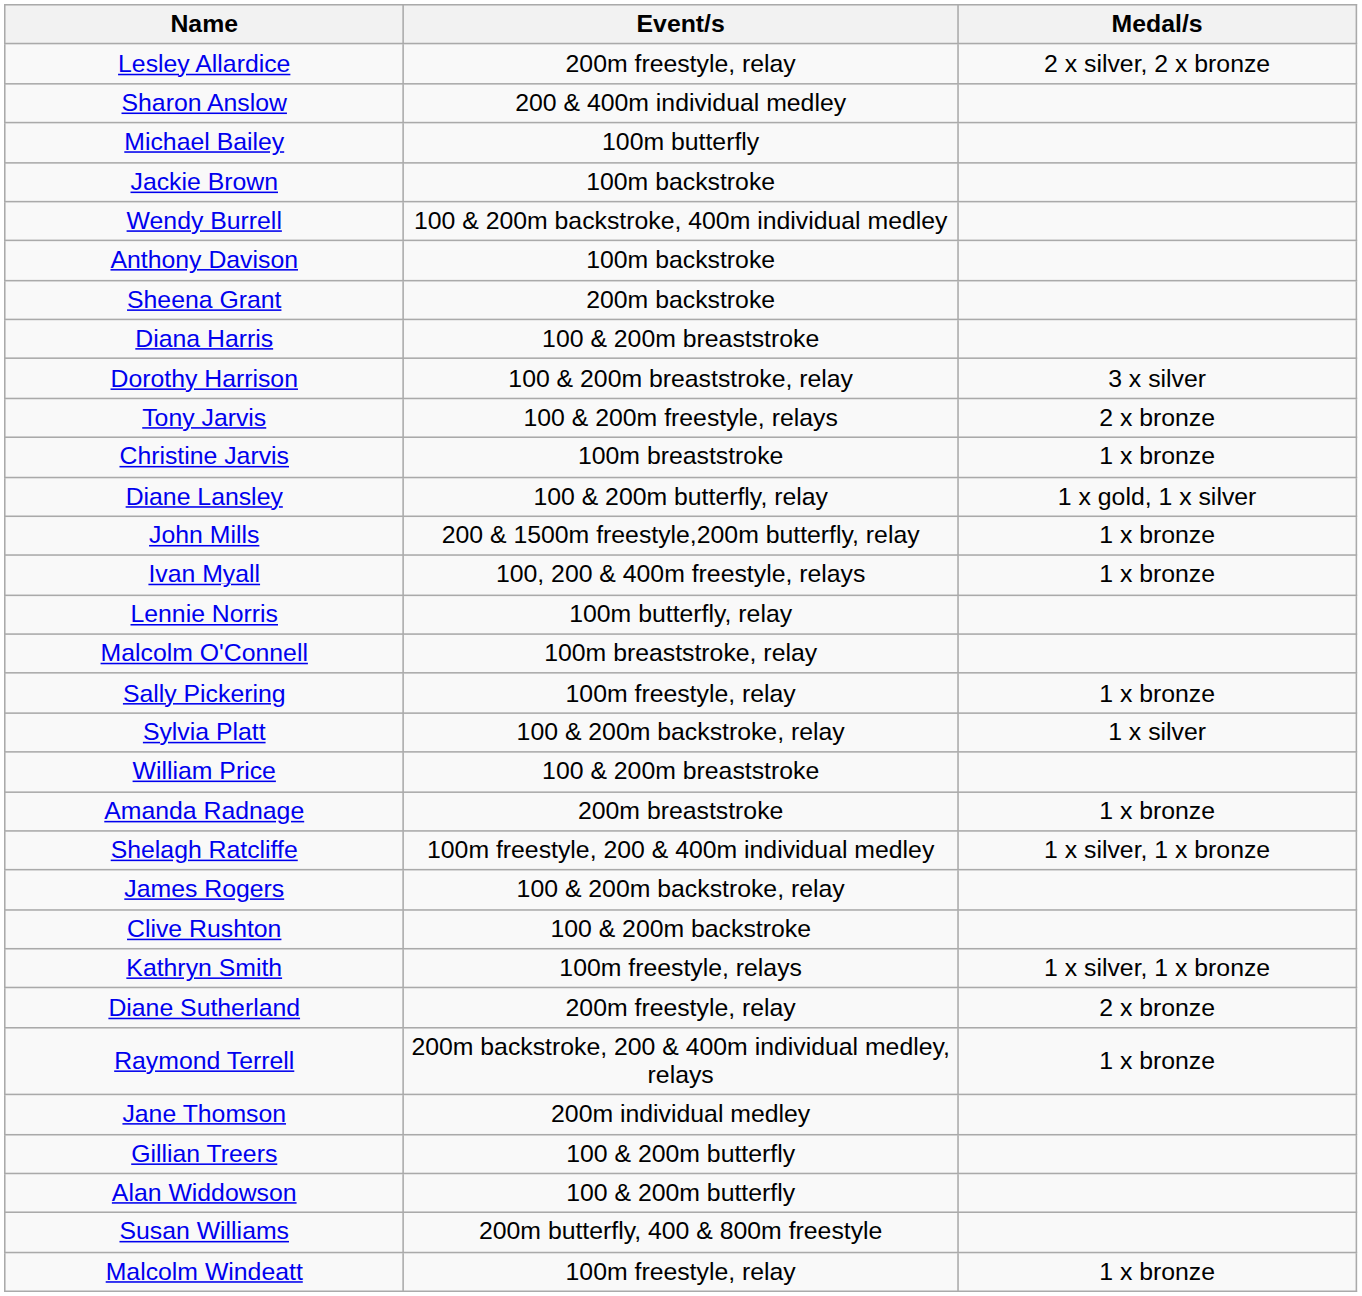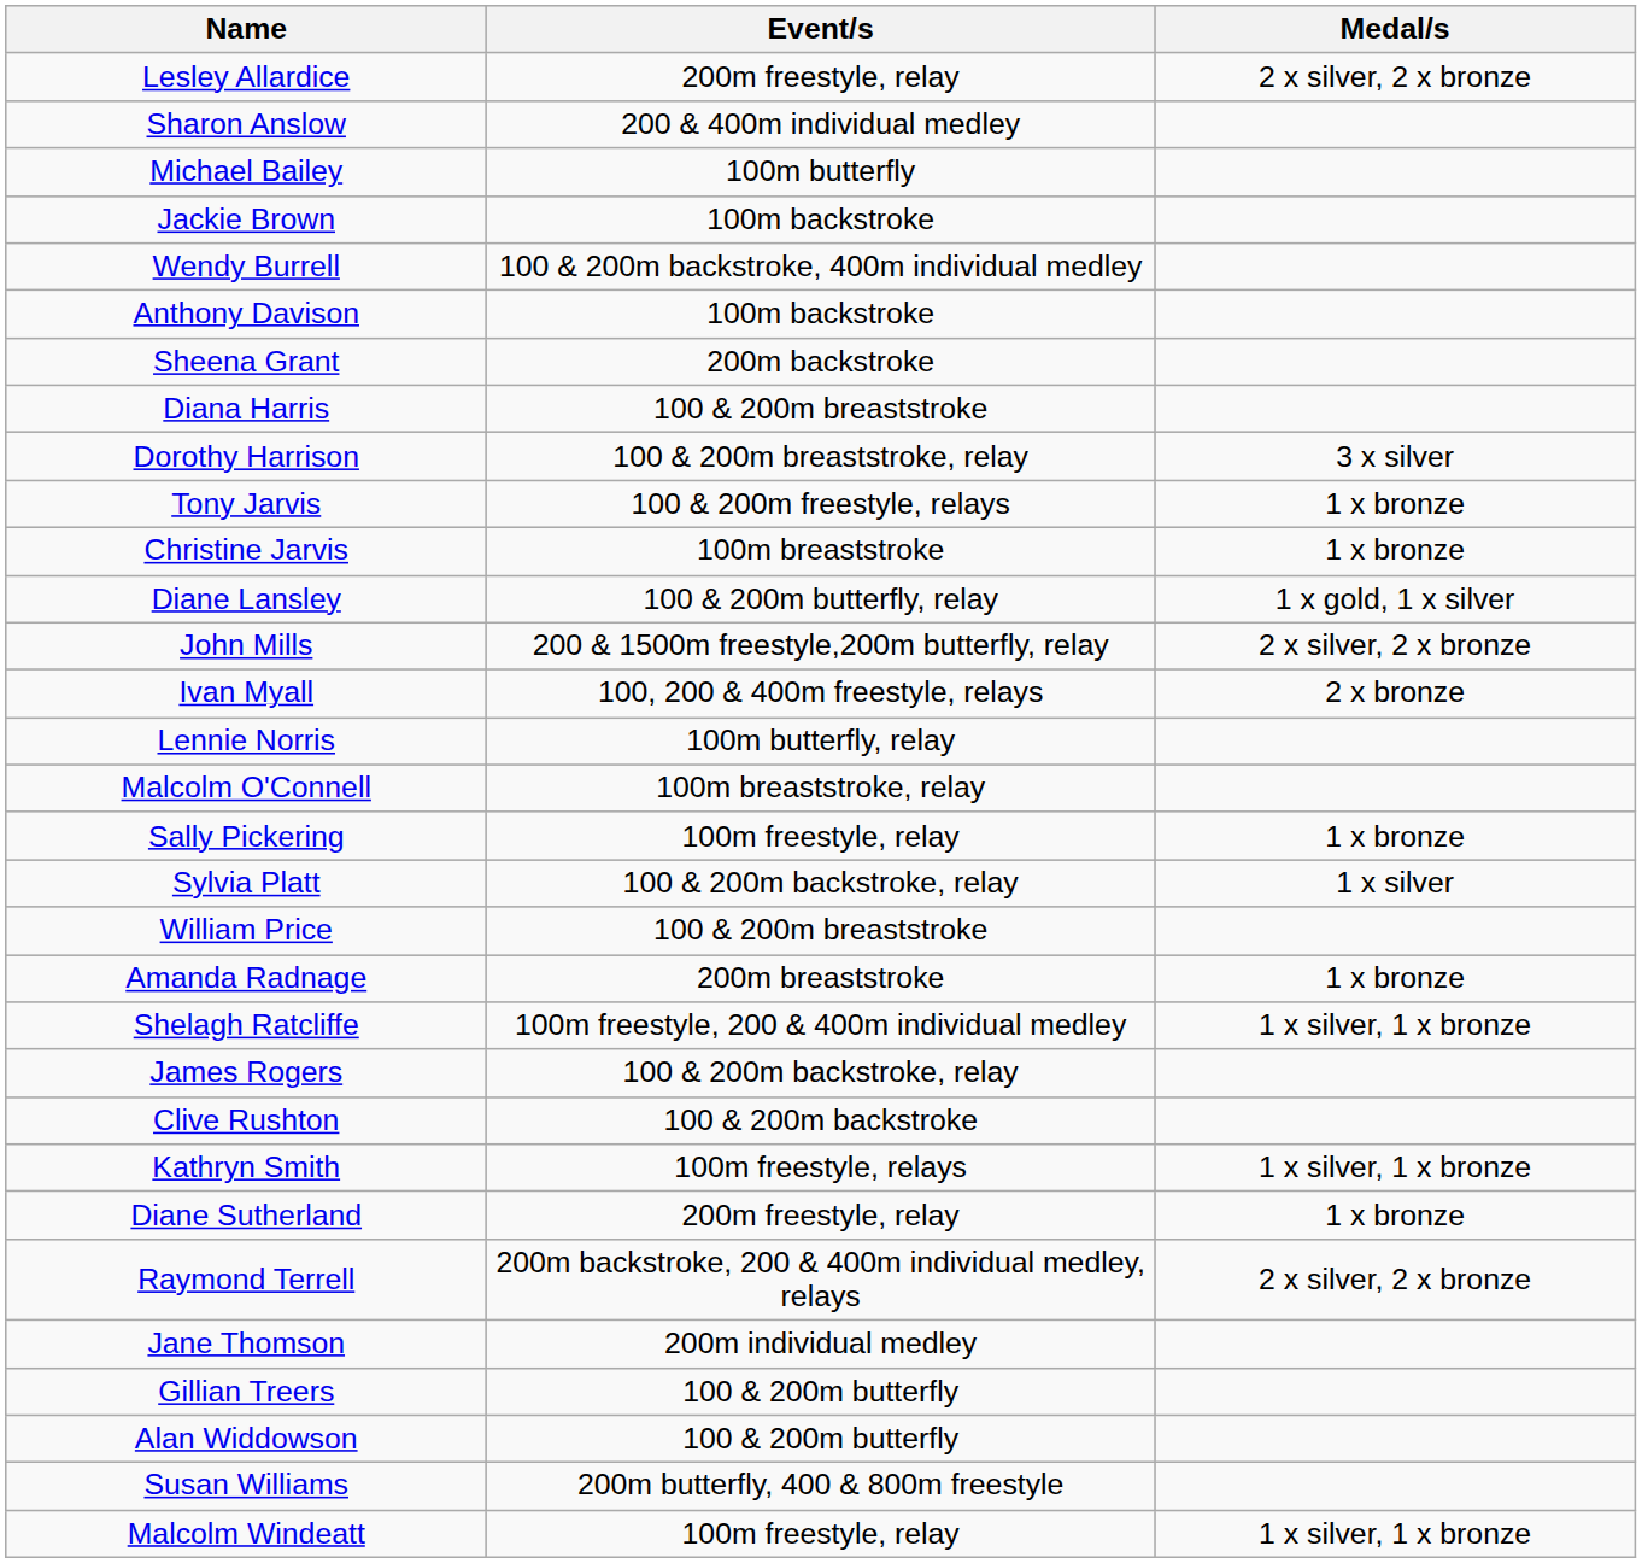Tony Jarvis | Medal/s: 2 x bronze -> 1 x bronze
John Mills | Medal/s: 1 x bronze -> 2 x silver, 2 x bronze
Ivan Myall | Medal/s: 1 x bronze -> 2 x bronze
Diane Sutherland | Medal/s: 2 x bronze -> 1 x bronze
Raymond Terrell | Medal/s: 1 x bronze -> 2 x silver, 2 x bronze
Malcolm Windeatt | Medal/s: 1 x bronze -> 1 x silver, 1 x bronze
